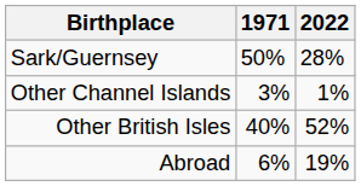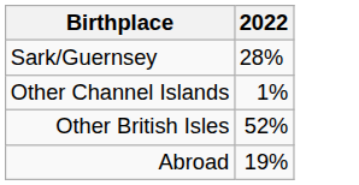- column: 1971 | 50% | 3% | 40% | 6%
